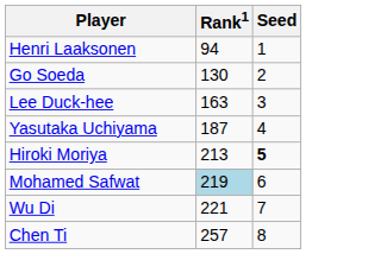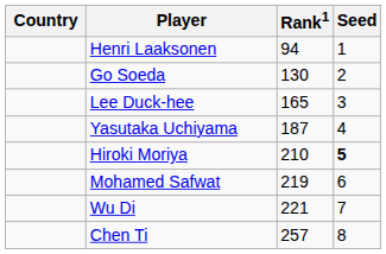+ column: Country
Lee Duck-hee | Rank1: 163 -> 165
Hiroki Moriya | Rank1: 213 -> 210
Mohamed Safwat | Rank1: lightblue background -> no background
